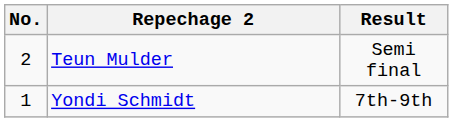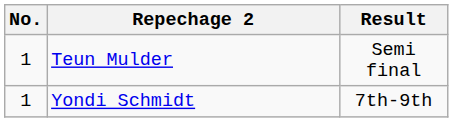Teun Mulder | No.: 2 -> 1
